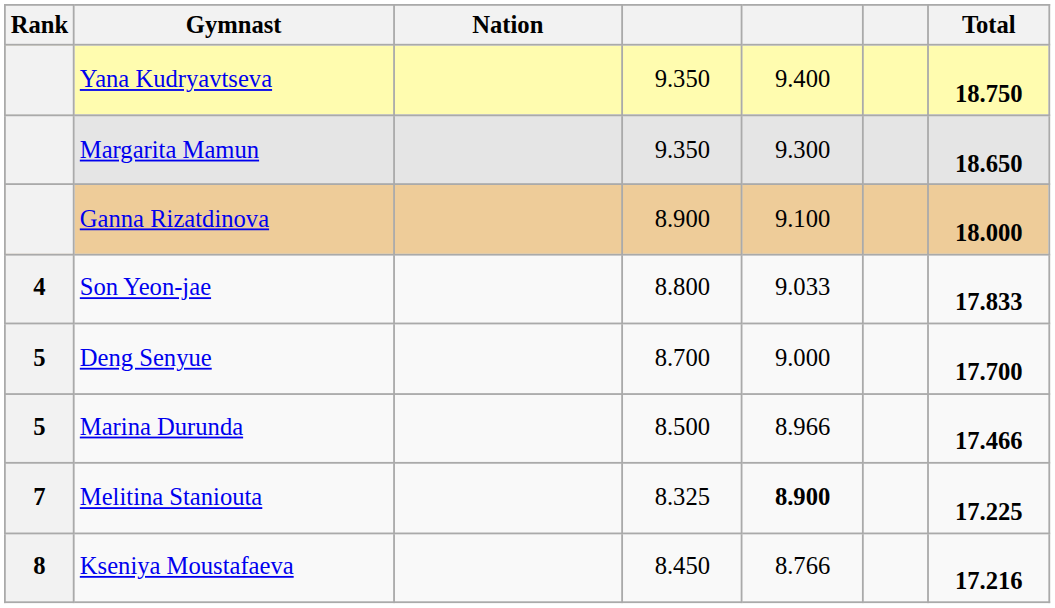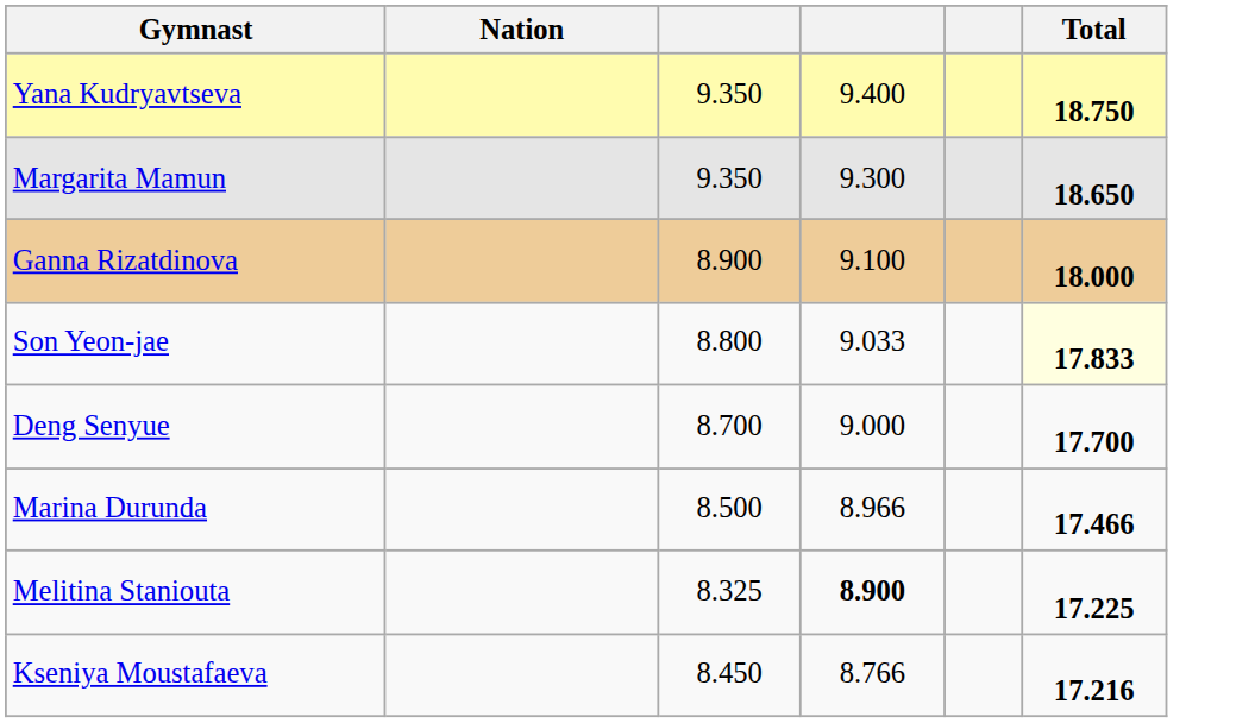- column: Rank | 4 | 5 | 5 | 7 | 8
Son Yeon-jae | Total: no background -> lightyellow background
